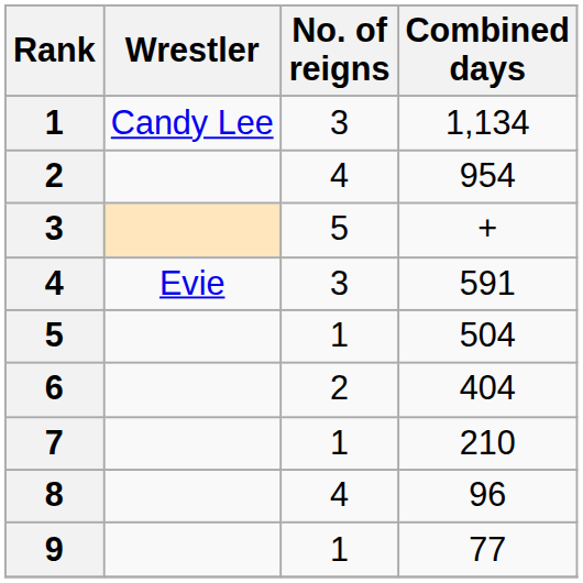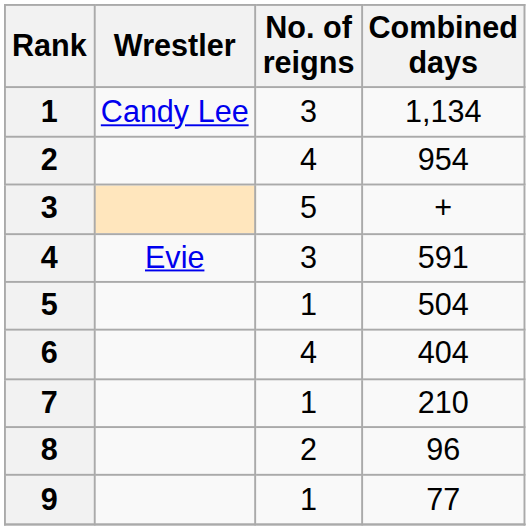6 | No. of reigns: 2 -> 4
8 | No. of reigns: 4 -> 2
